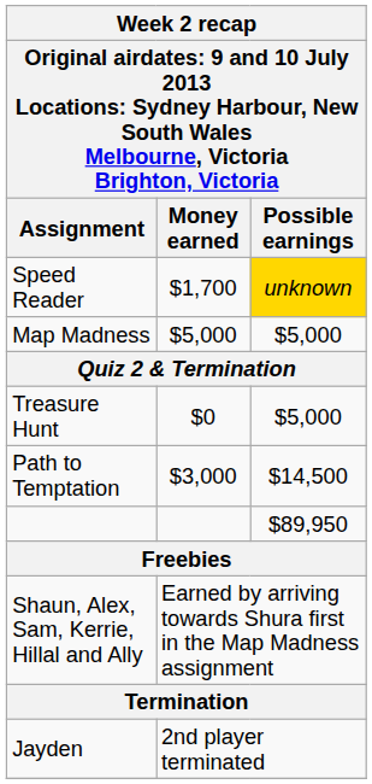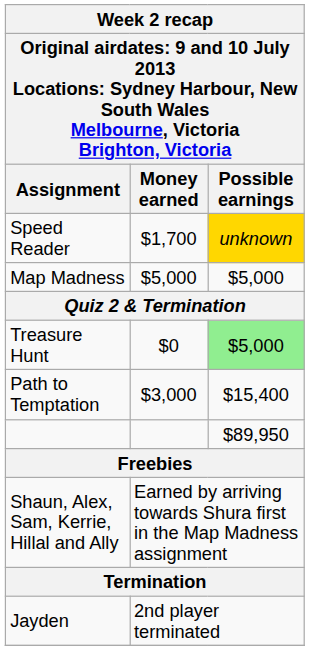Treasure Hunt | Possible earnings: no background -> lightgreen background
Path to Temptation | Possible earnings: $14,500 -> $15,400
